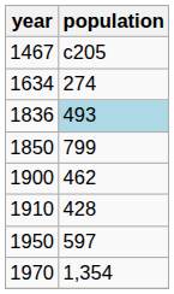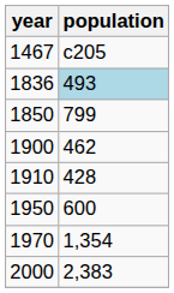- row: 1634 | 274
1950 | population: 597 -> 600
+ row: 2000 | 2,383
